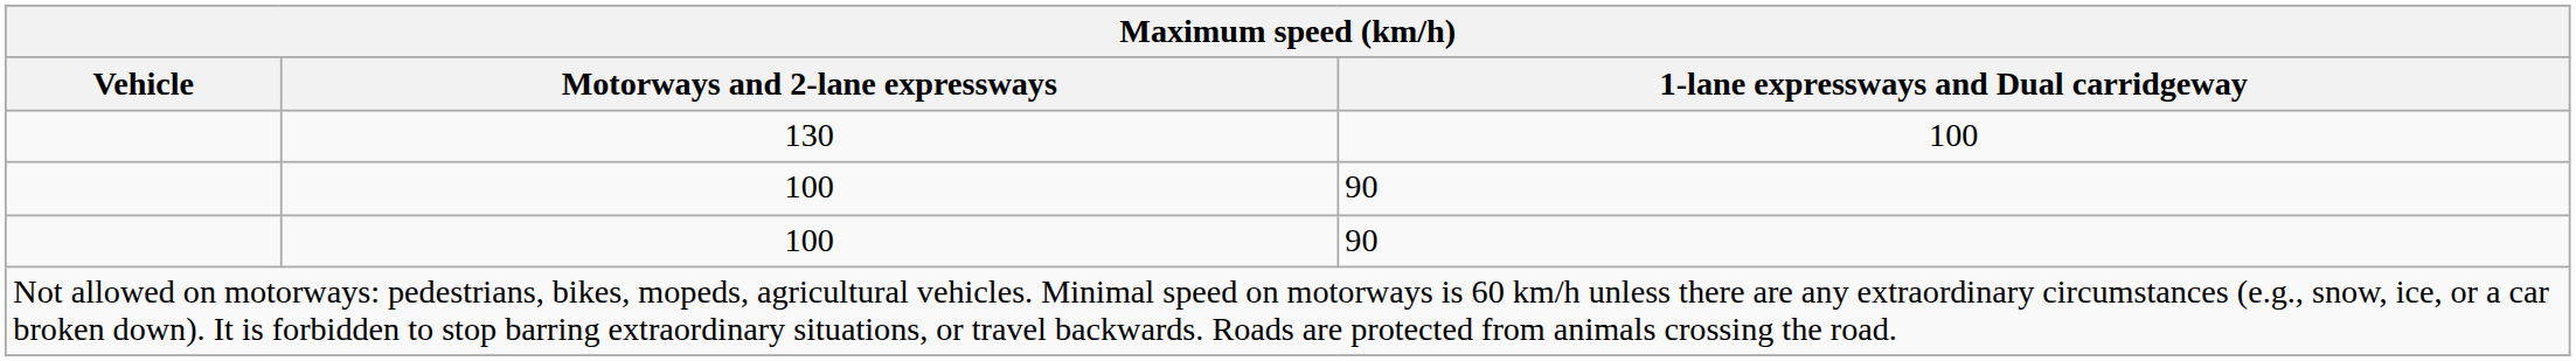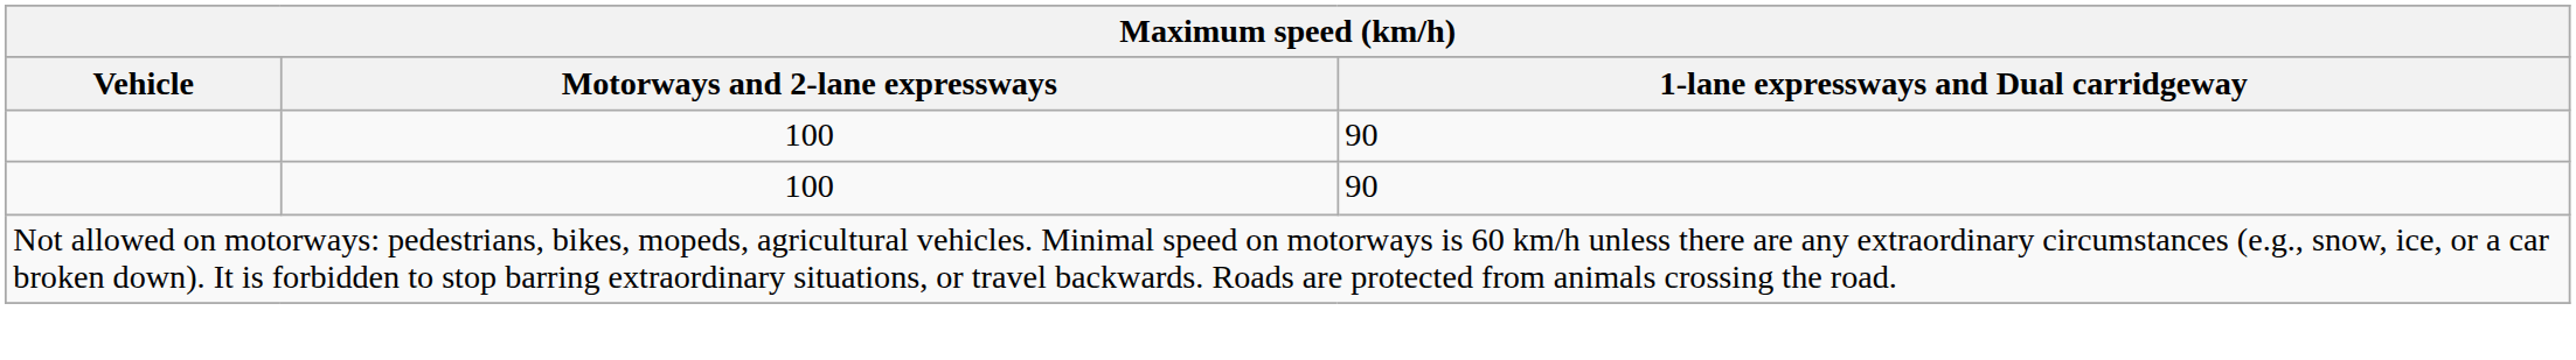- row: 130 | 100
